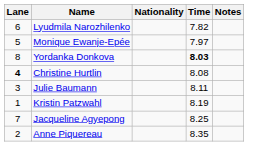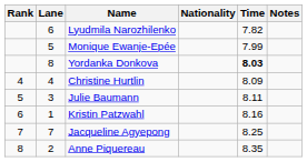+ column: Rank | 4 | 5 | 6 | 7 | 8
Monique Ewanje-Epée | Time: 7.97 -> 7.99
Christine Hurtlin | Lane: bold -> normal
Christine Hurtlin | Time: 8.08 -> 8.09
Kristin Patzwahl | Time: 8.19 -> 8.16
